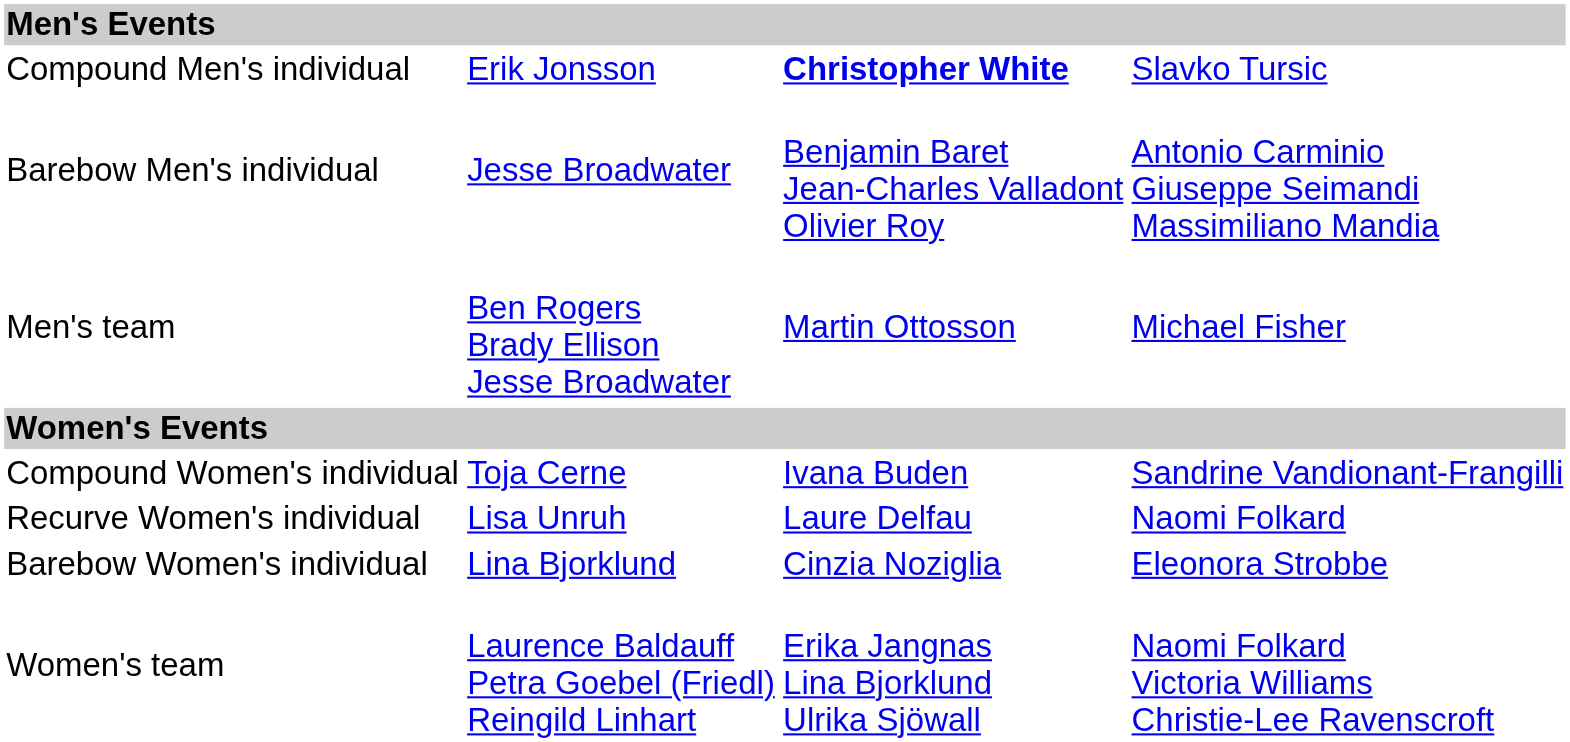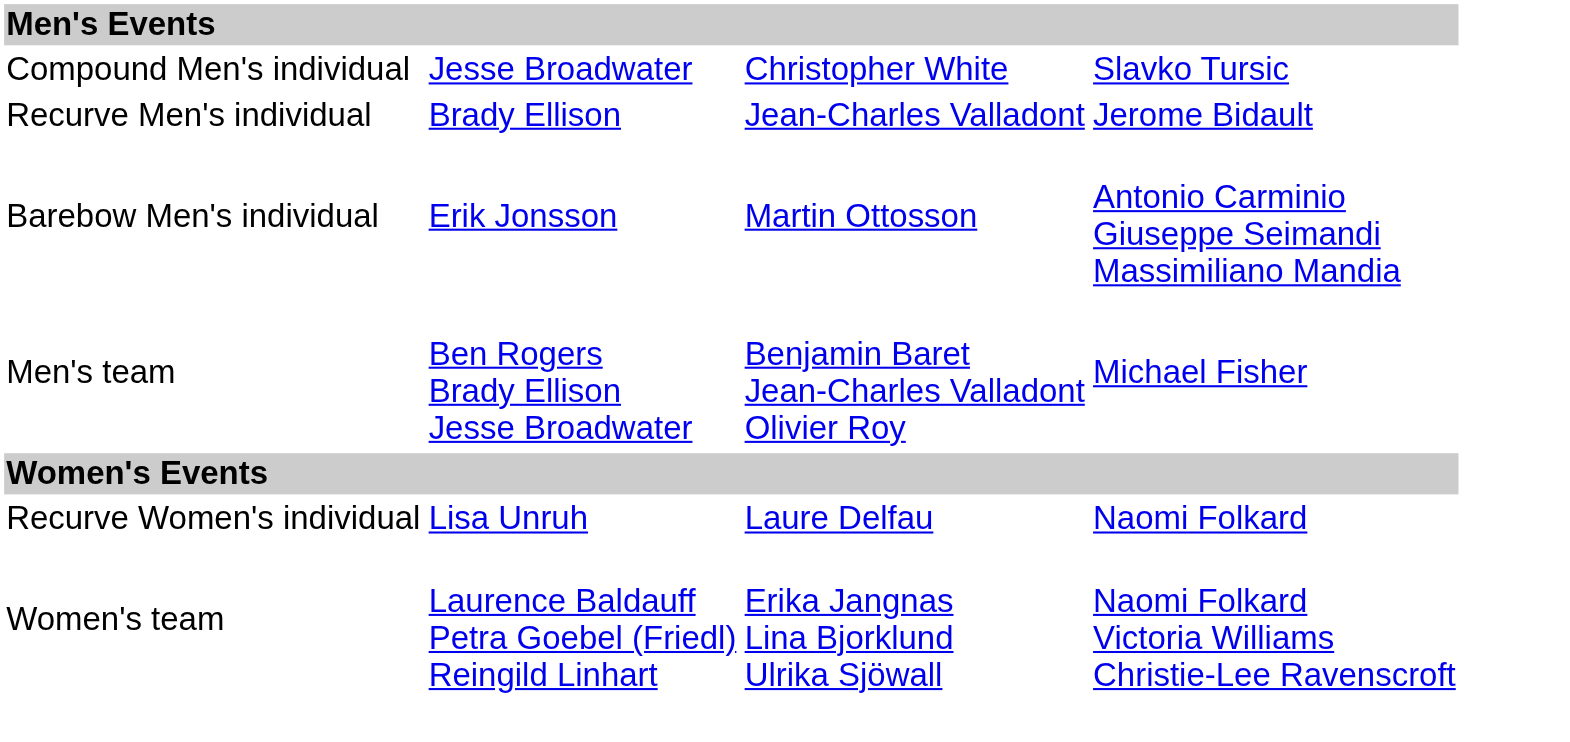Compound Men's individual | column 2: Erik Jonsson -> Jesse Broadwater
Compound Men's individual | column 3: bold -> normal
+ row: Recurve Men's individual | Brady Ellison | Jean-Charles Valladont | Jerome Bidault
Barebow Men's individual | column 2: Jesse Broadwater -> Erik Jonsson
Barebow Men's individual | column 3: Benjamin Baret Jean-Charles Valladont Olivier Roy -> Martin Ottosson
Men's team | column 3: Martin Ottosson -> Benjamin Baret Jean-Charles Valladont Olivier Roy
- row: Compound Women's individual | Toja Cerne | Ivana Buden | Sandrine Vandionant-Frangilli
- row: Barebow Women's individual | Lina Bjorklund | Cinzia Noziglia | Eleonora Strobbe
